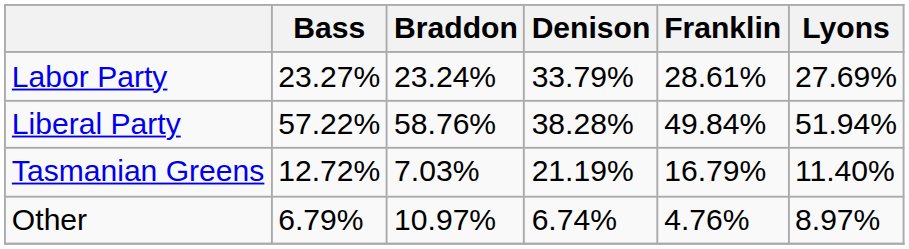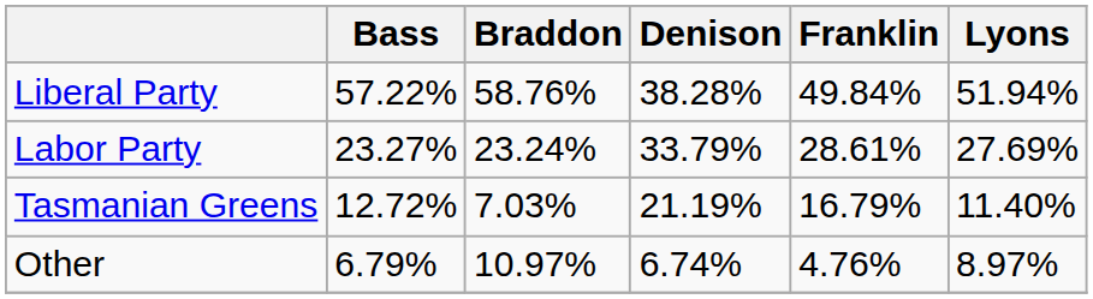rows swapped: Labor Party <-> Liberal Party
